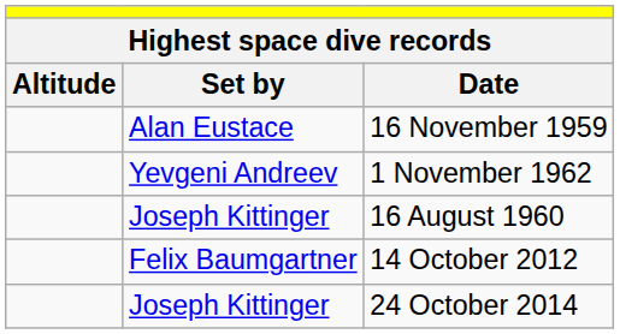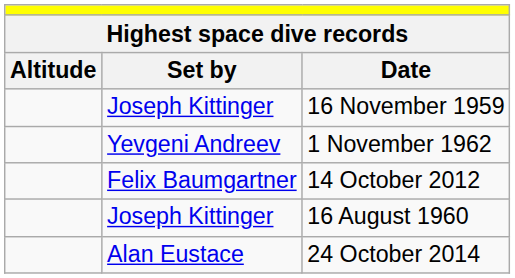16 November 1959 | column 2: Alan Eustace -> Joseph Kittinger
rows swapped: 16 August 1960 <-> 14 October 2012
24 October 2014 | column 2: Joseph Kittinger -> Alan Eustace
